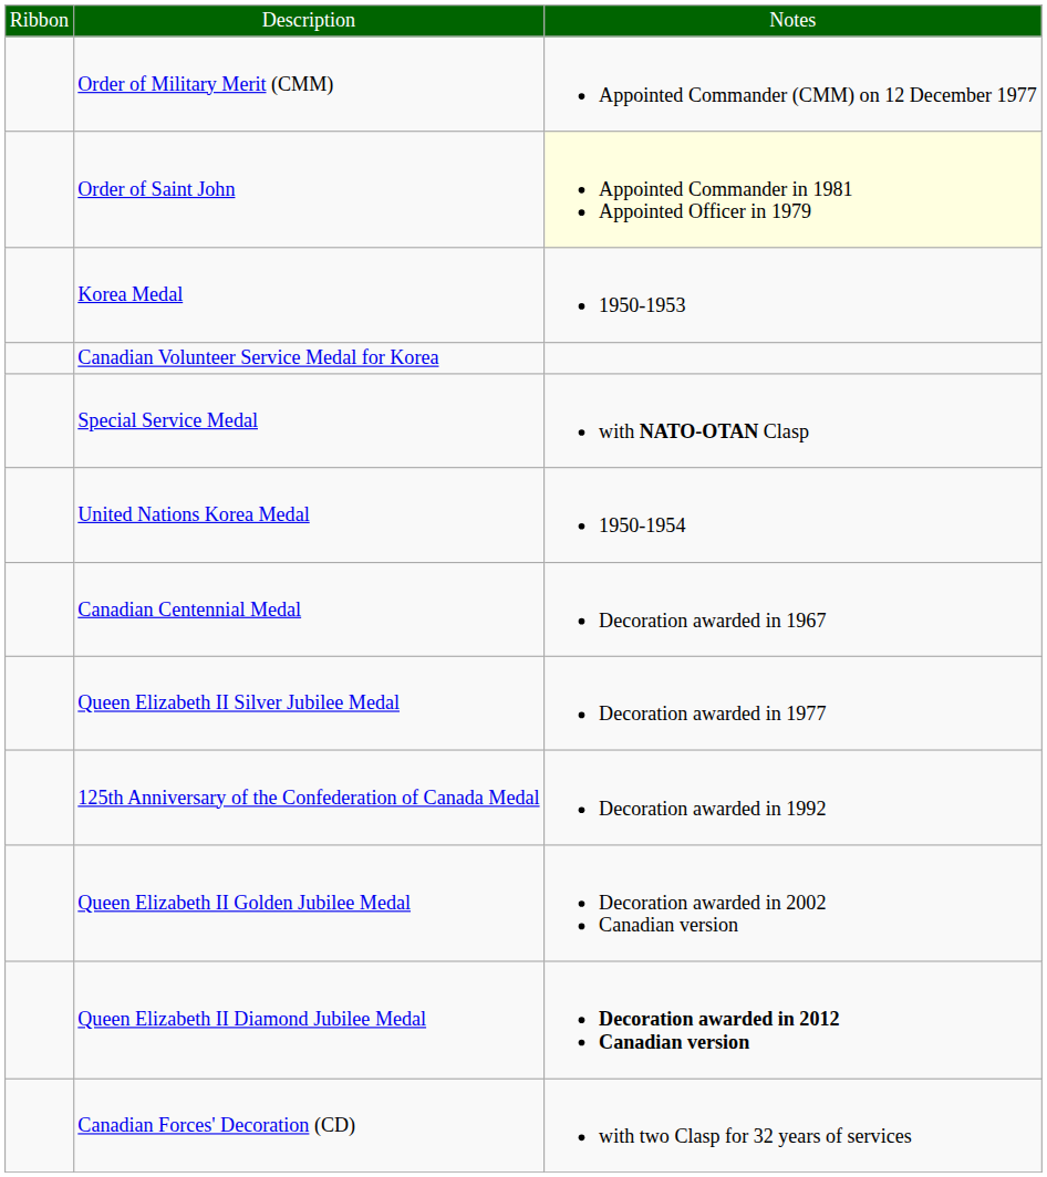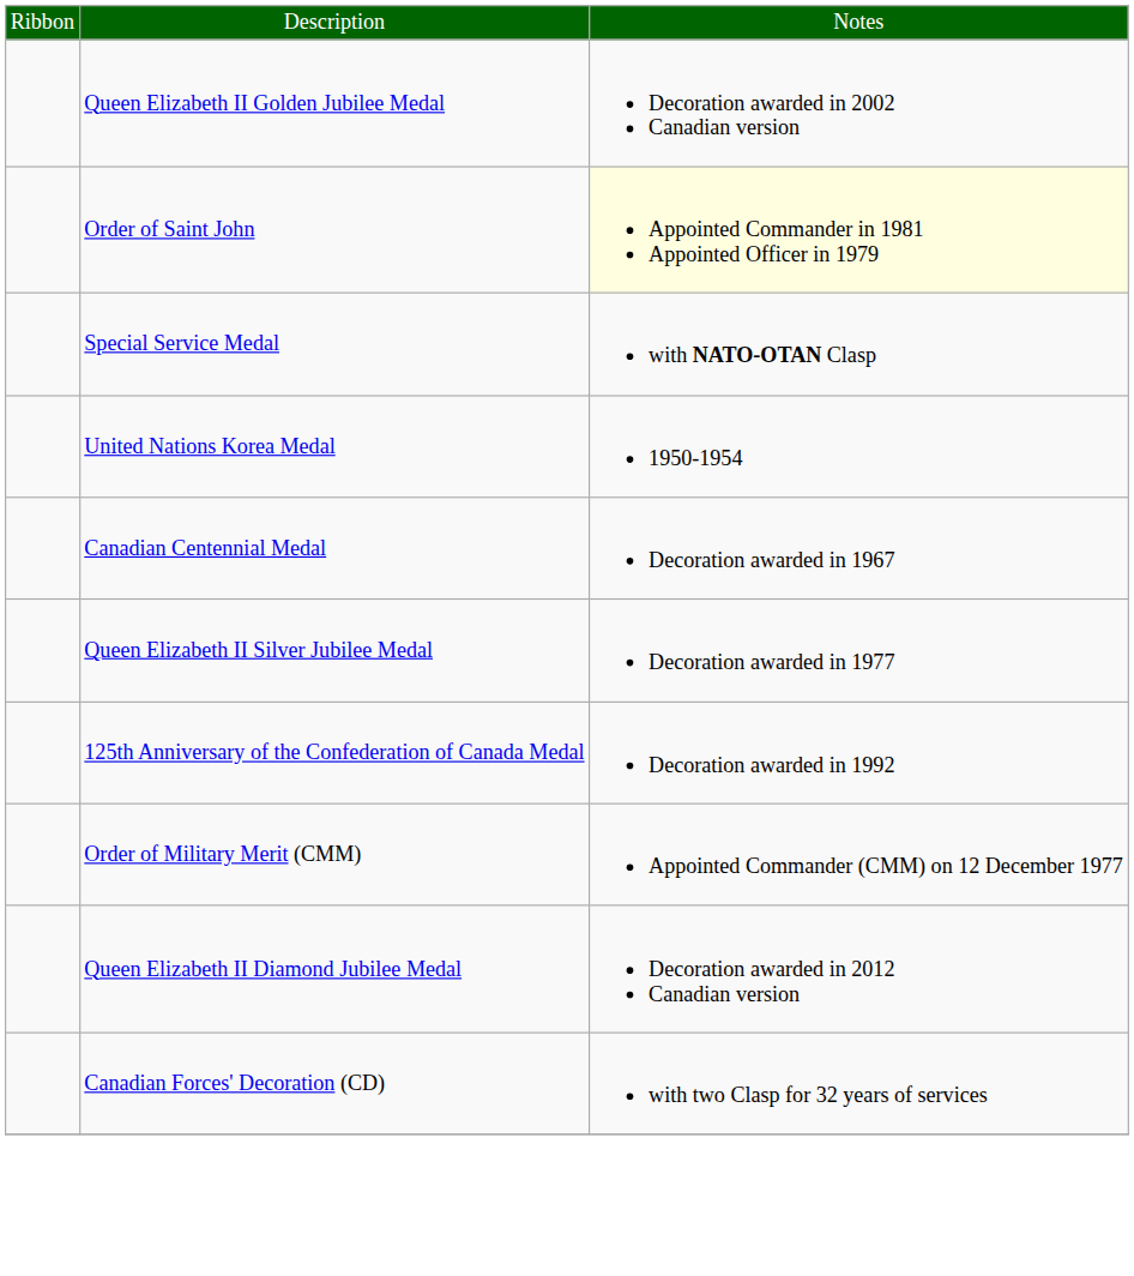rows swapped: Order of Military Merit (CMM) <-> Queen Elizabeth II Golden Jubilee Medal
- row: Korea Medal | 1950-1953
- row: Canadian Volunteer Service Medal for Korea
Queen Elizabeth II Diamond Jubilee Medal | column 3: bold -> normal
